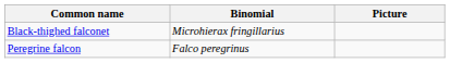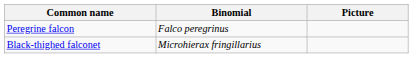rows swapped: Black-thighed falconet <-> Peregrine falcon
